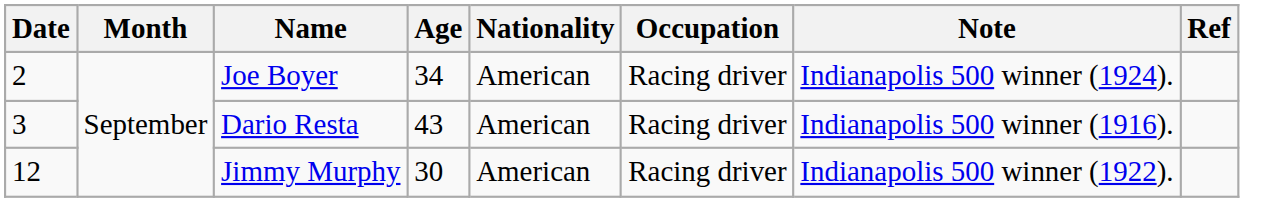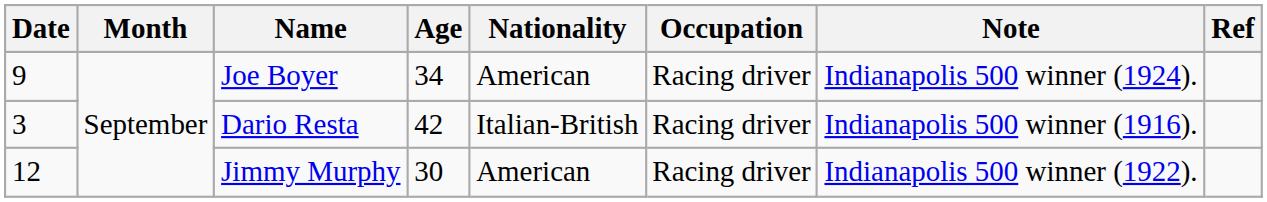Joe Boyer | Date: 2 -> 9
Dario Resta | Age: 43 -> 42
Dario Resta | Nationality: American -> Italian-British
